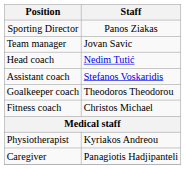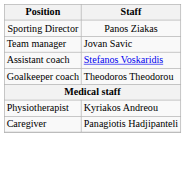- row: Head coach | Nedim Tutić
- row: Fitness coach | Christos Michael
